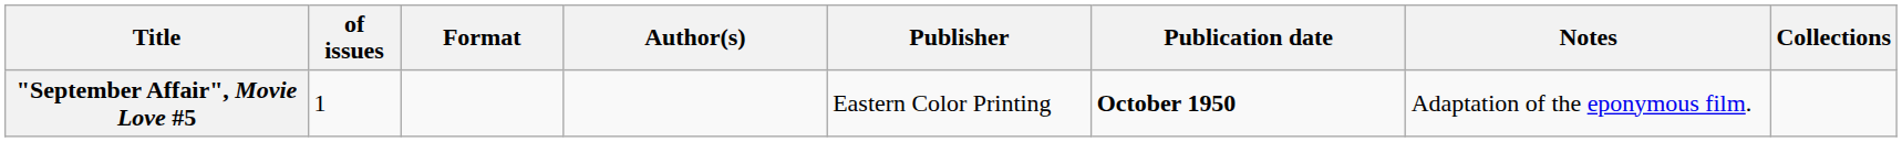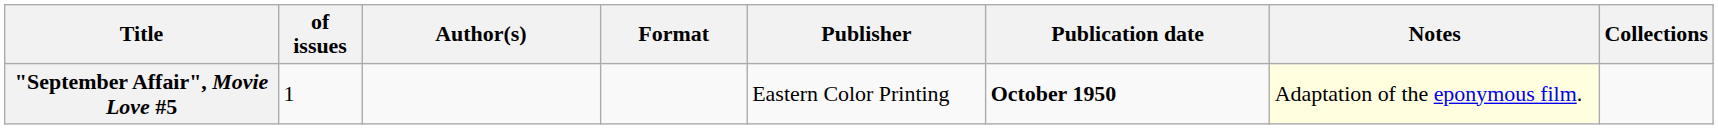columns swapped: Format <-> Author(s)
"September Affair", Movie Love #5 | Notes: no background -> lightyellow background
